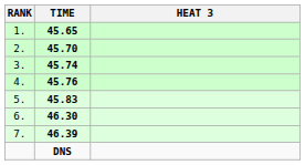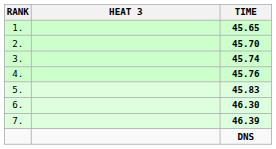columns swapped: HEAT 3 <-> TIME
